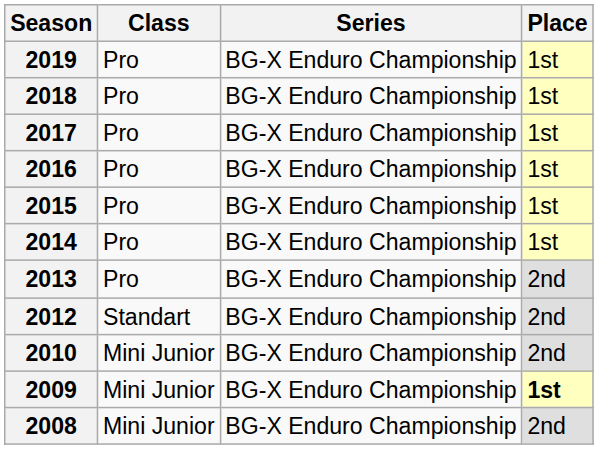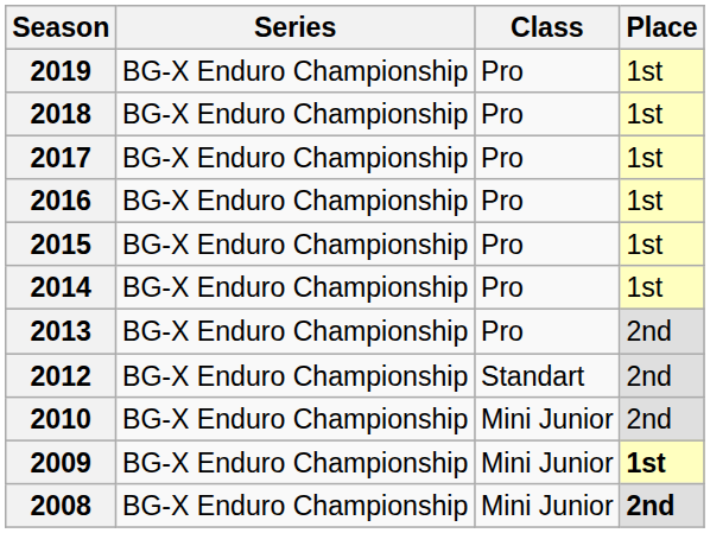columns swapped: Series <-> Class
2008 | Place: normal -> bold
